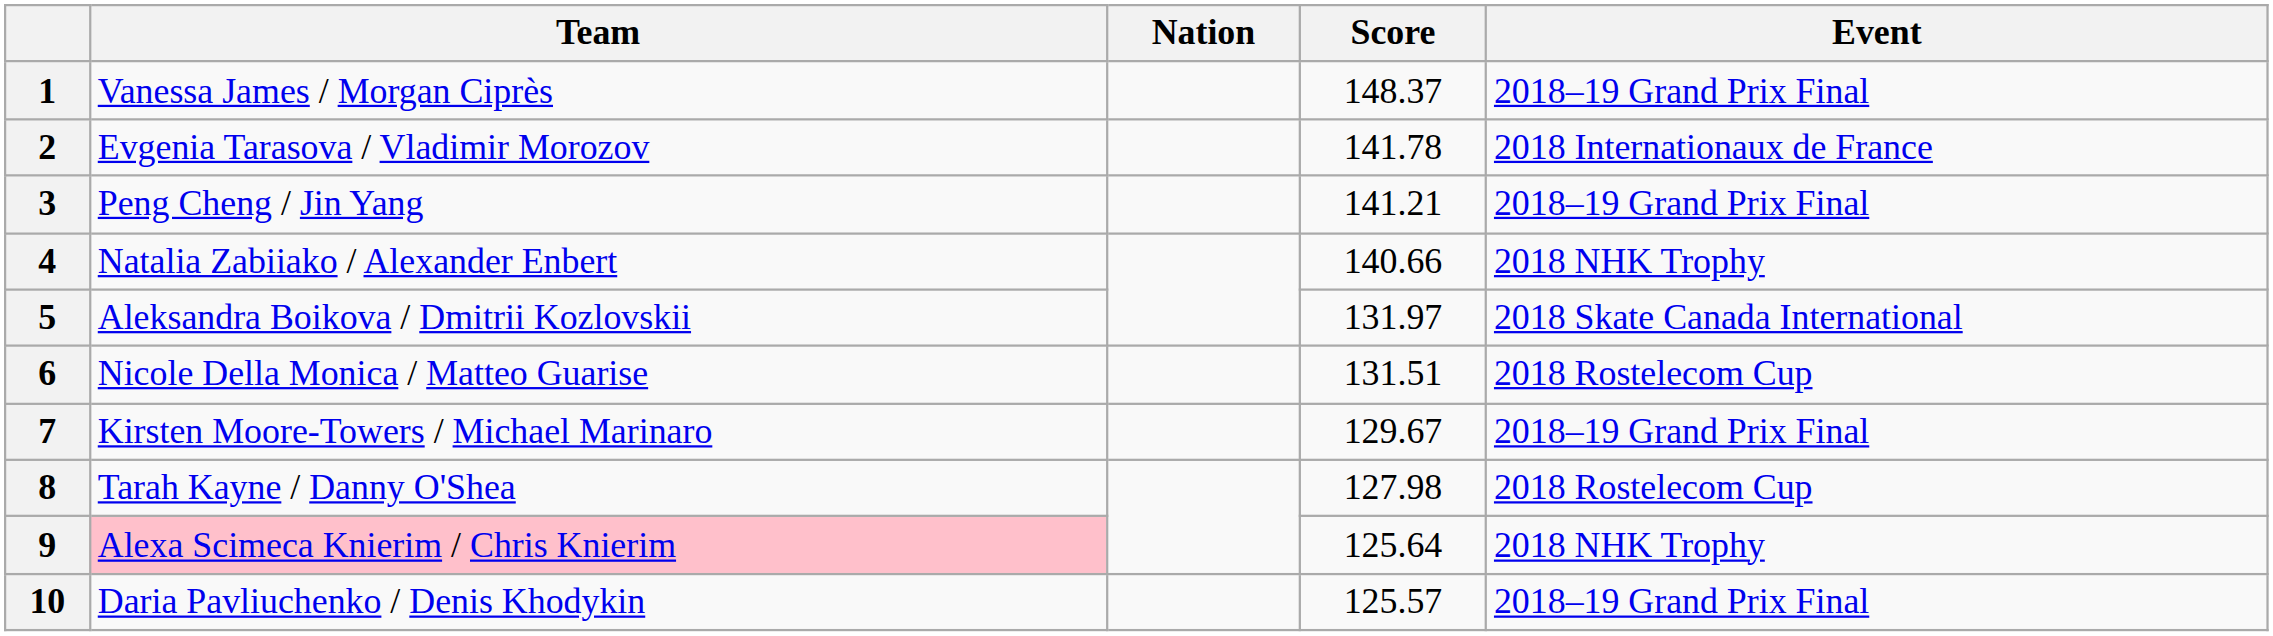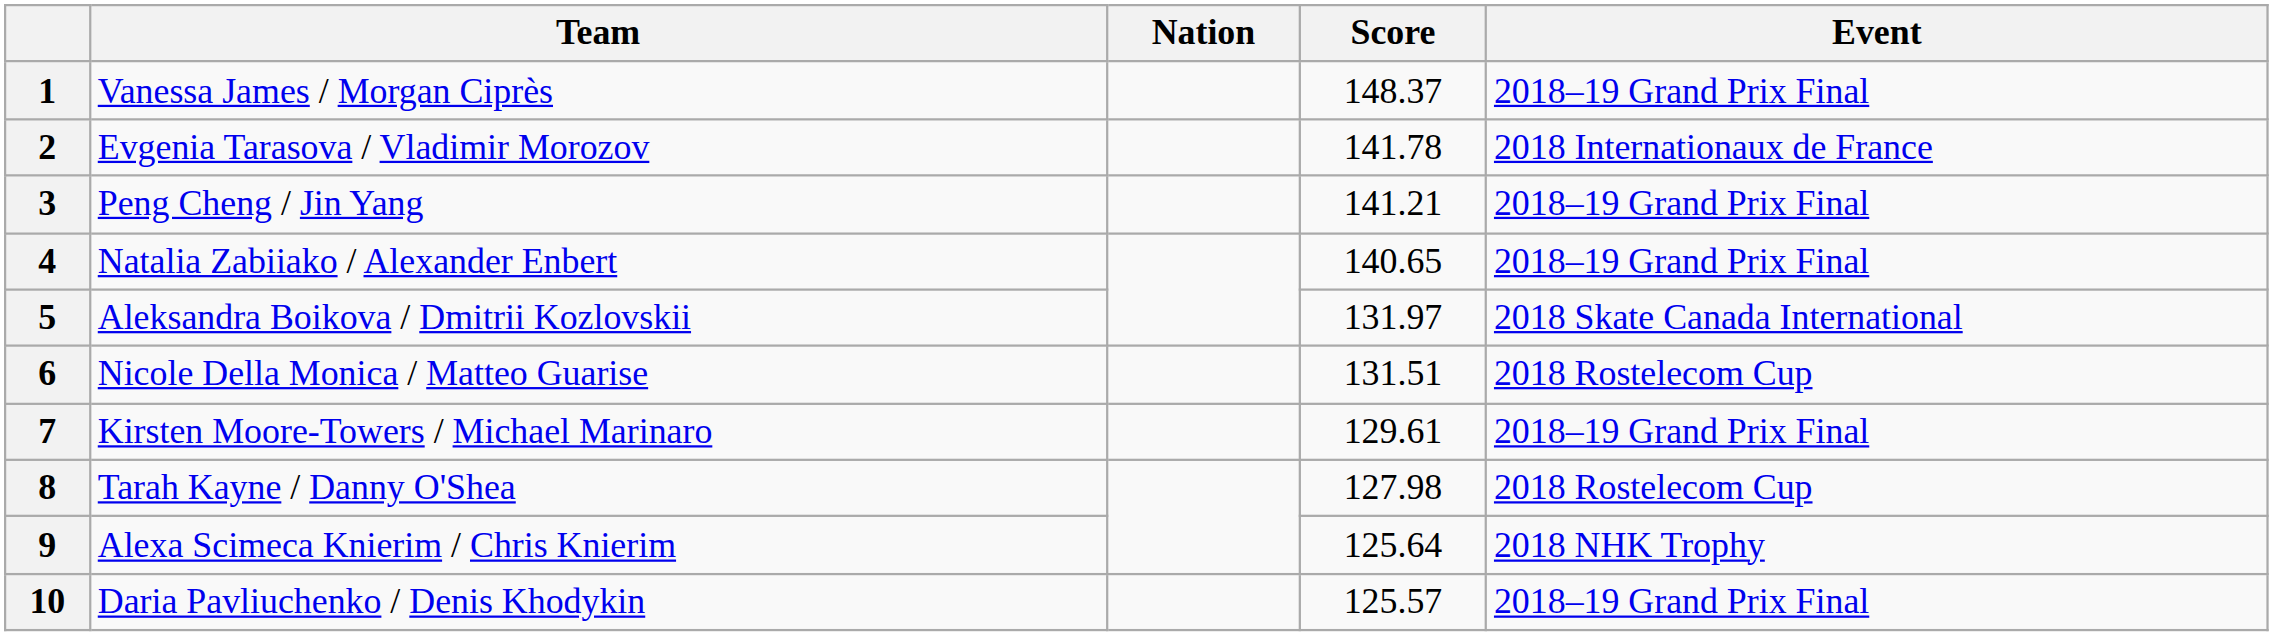4 | Score: 140.66 -> 140.65
4 | Event: 2018 NHK Trophy -> 2018–19 Grand Prix Final
7 | Score: 129.67 -> 129.61
9 | Team: pink background -> no background
